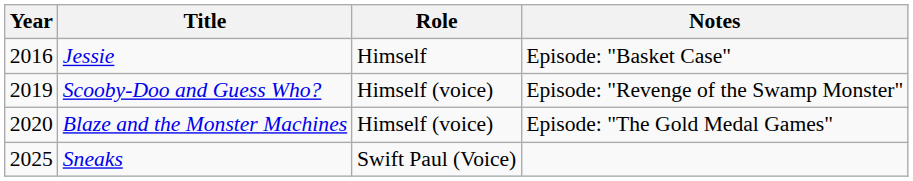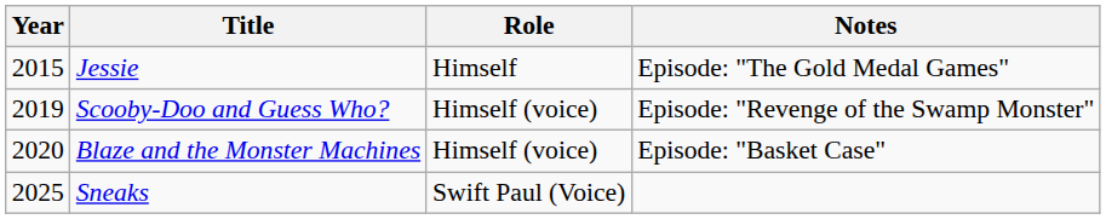Jessie | Year: 2016 -> 2015
Jessie | Notes: Episode: "Basket Case" -> Episode: "The Gold Medal Games"
Blaze and the Monster Machines | Notes: Episode: "The Gold Medal Games" -> Episode: "Basket Case"
